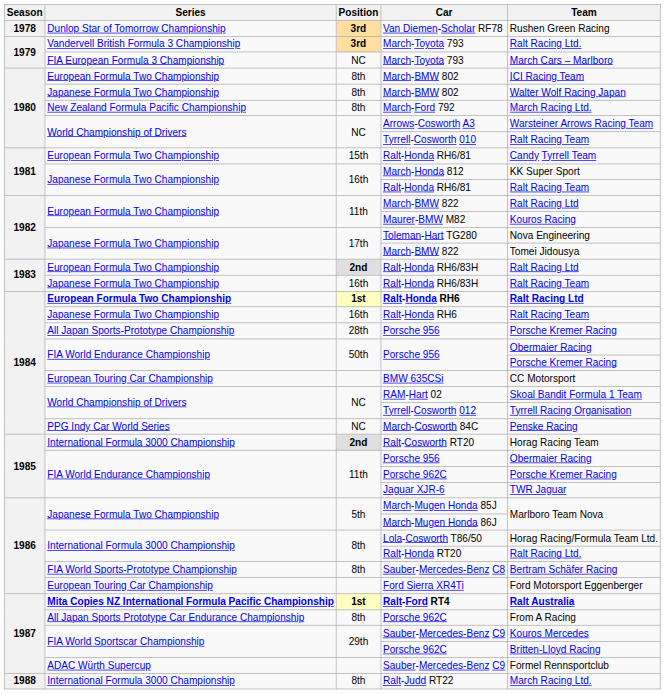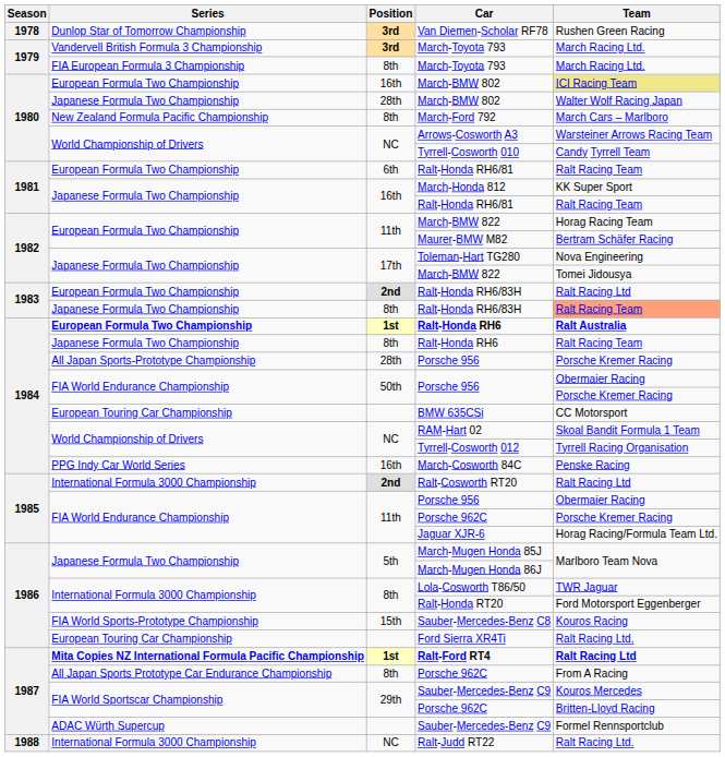Vandervell British Formula 3 Championship / March-Toyota 793 | Team: Ralt Racing Ltd. -> March Racing Ltd.
FIA European Formula 3 Championship / March-Toyota 793 | Position: NC -> 8th
FIA European Formula 3 Championship / March-Toyota 793 | Team: March Cars – Marlboro -> March Racing Ltd.
European Formula Two Championship / March-BMW 802 | Position: 8th -> 16th
European Formula Two Championship / March-BMW 802 | Team: no background -> khaki background
Japanese Formula Two Championship / March-BMW 802 | Position: 8th -> 28th
March-Ford 792 | Team: March Racing Ltd. -> March Cars – Marlboro
Tyrrell-Cosworth 010 | Team: Ralt Racing Team -> Candy Tyrrell Team
European Formula Two Championship / Ralt-Honda RH6/81 | Position: 15th -> 6th
European Formula Two Championship / Ralt-Honda RH6/81 | Team: Candy Tyrrell Team -> Ralt Racing Team
European Formula Two Championship / March-BMW 822 | Team: Ralt Racing Ltd -> Horag Racing Team
Maurer-BMW M82 | Team: Kouros Racing -> Bertram Schäfer Racing
Japanese Formula Two Championship / Ralt-Honda RH6/83H | Position: 16th -> 8th
Japanese Formula Two Championship / Ralt-Honda RH6/83H | Team: no background -> lightsalmon background
European Formula Two Championship / Ralt-Honda RH6 | Team: Ralt Racing Ltd -> Ralt Australia
Japanese Formula Two Championship / Ralt-Honda RH6 | Position: 16th -> 8th
March-Cosworth 84C | Position: NC -> 16th
Ralt-Cosworth RT20 | Team: Horag Racing Team -> Ralt Racing Ltd
Jaguar XJR-6 | Team: TWR Jaguar -> Horag Racing/Formula Team Ltd.
Lola-Cosworth T86/50 | Team: Horag Racing/Formula Team Ltd. -> TWR Jaguar
Ralt-Honda RT20 | Team: Ralt Racing Ltd. -> Ford Motorsport Eggenberger
Sauber-Mercedes-Benz C8 | Position: 8th -> 15th
Sauber-Mercedes-Benz C8 | Team: Bertram Schäfer Racing -> Kouros Racing
Ford Sierra XR4Ti | Team: Ford Motorsport Eggenberger -> Ralt Racing Ltd.
Ralt-Ford RT4 | Team: Ralt Australia -> Ralt Racing Ltd
Ralt-Judd RT22 | Position: 8th -> NC
Ralt-Judd RT22 | Team: March Racing Ltd. -> Ralt Racing Ltd.
